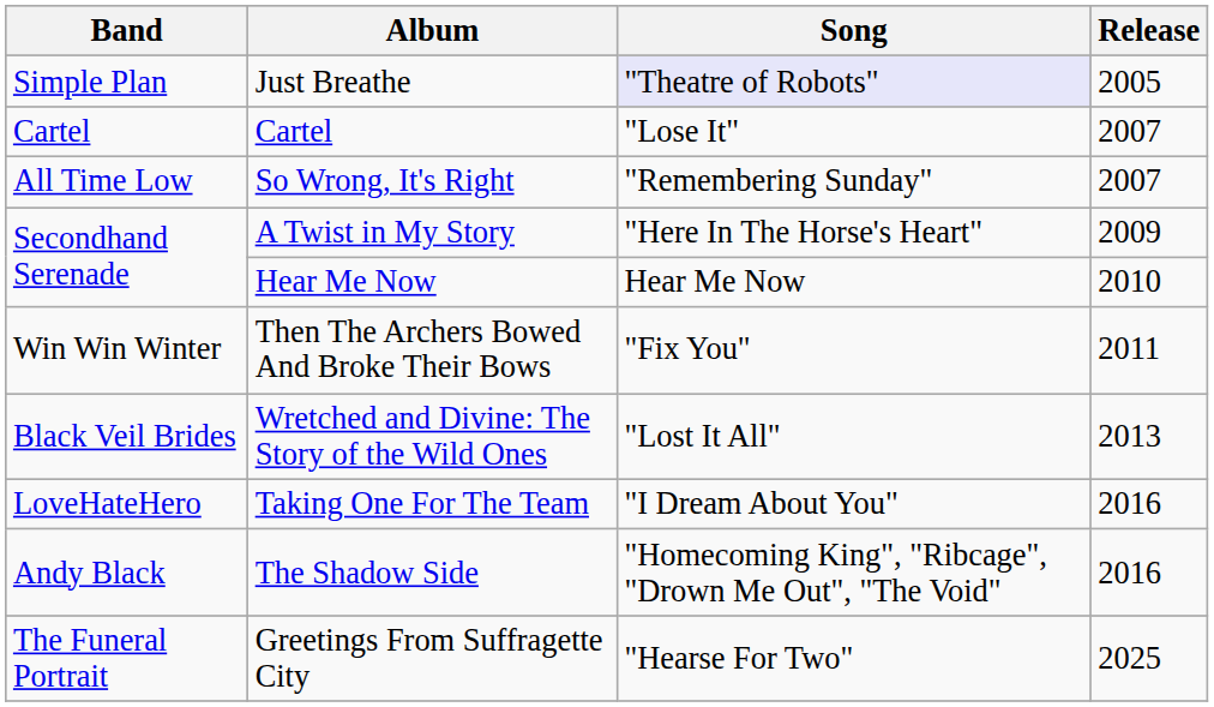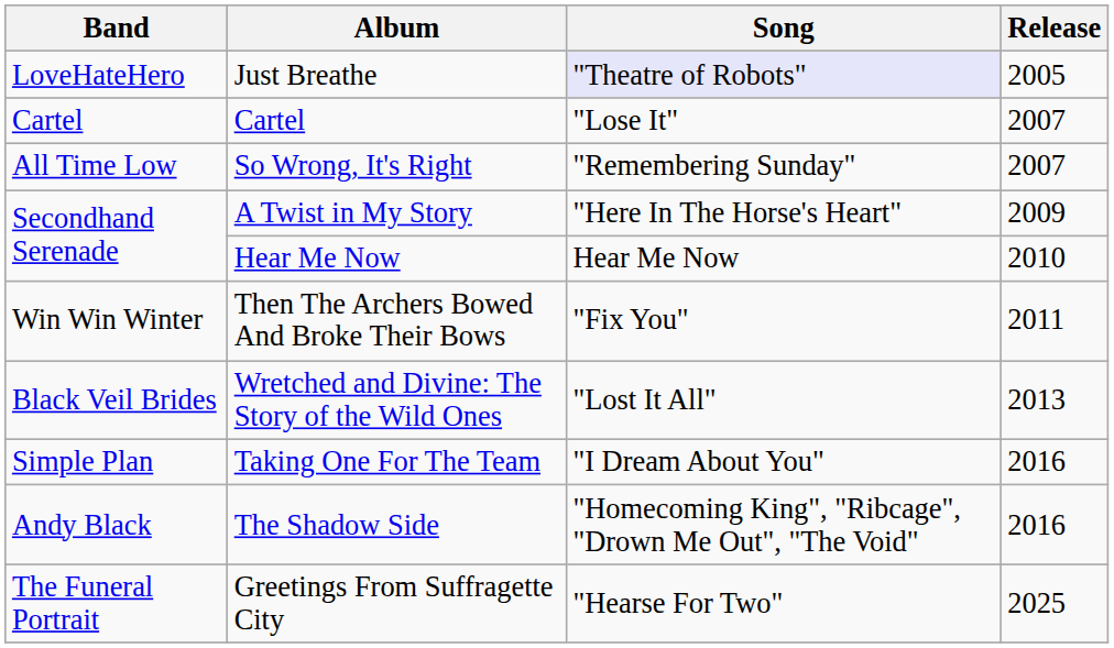Just Breathe | Band: Simple Plan -> LoveHateHero
Taking One For The Team | Band: LoveHateHero -> Simple Plan
